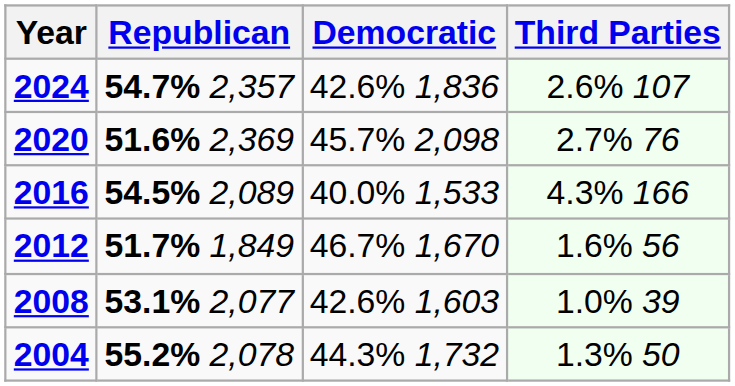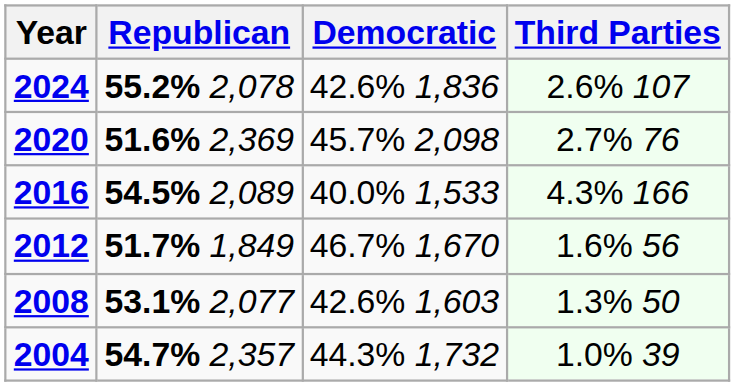2024 | Republican: 54.7% 2,357 -> 55.2% 2,078
2008 | Third Parties: 1.0% 39 -> 1.3% 50
2004 | Republican: 55.2% 2,078 -> 54.7% 2,357
2004 | Third Parties: 1.3% 50 -> 1.0% 39
